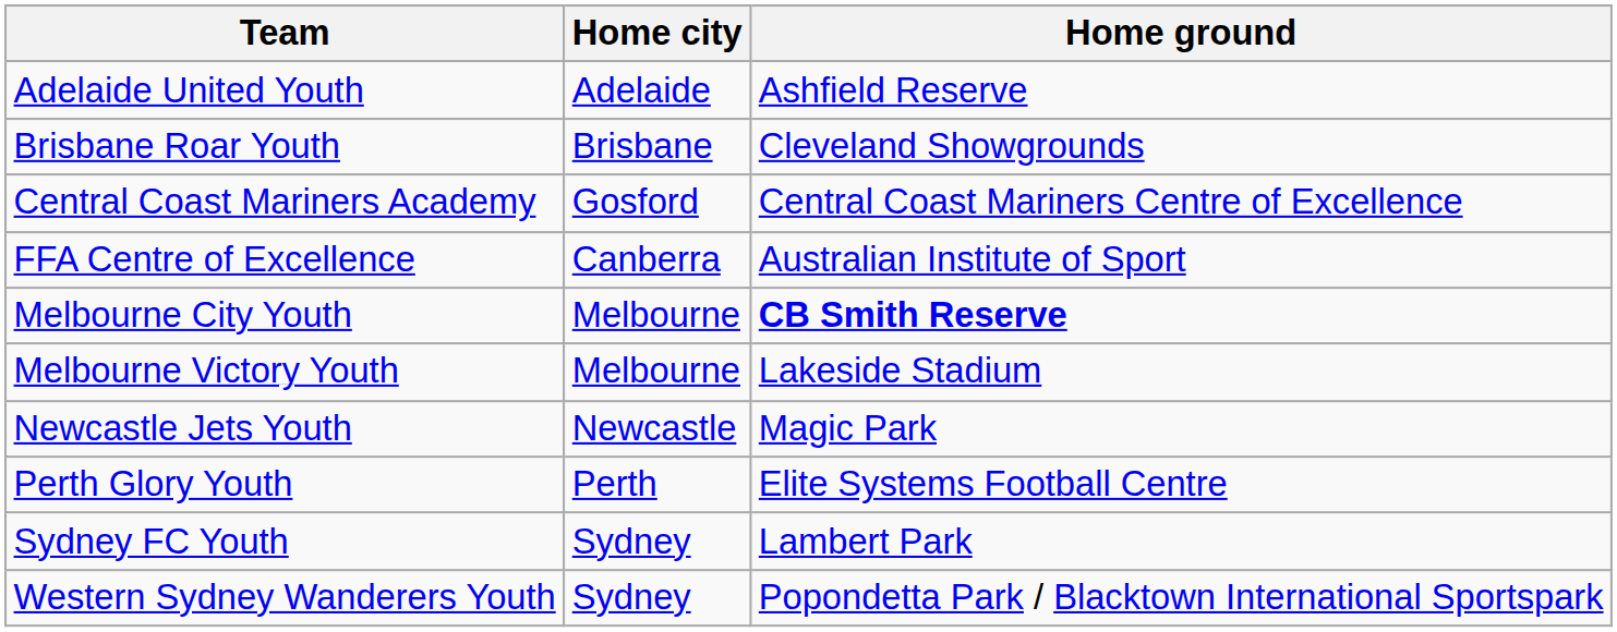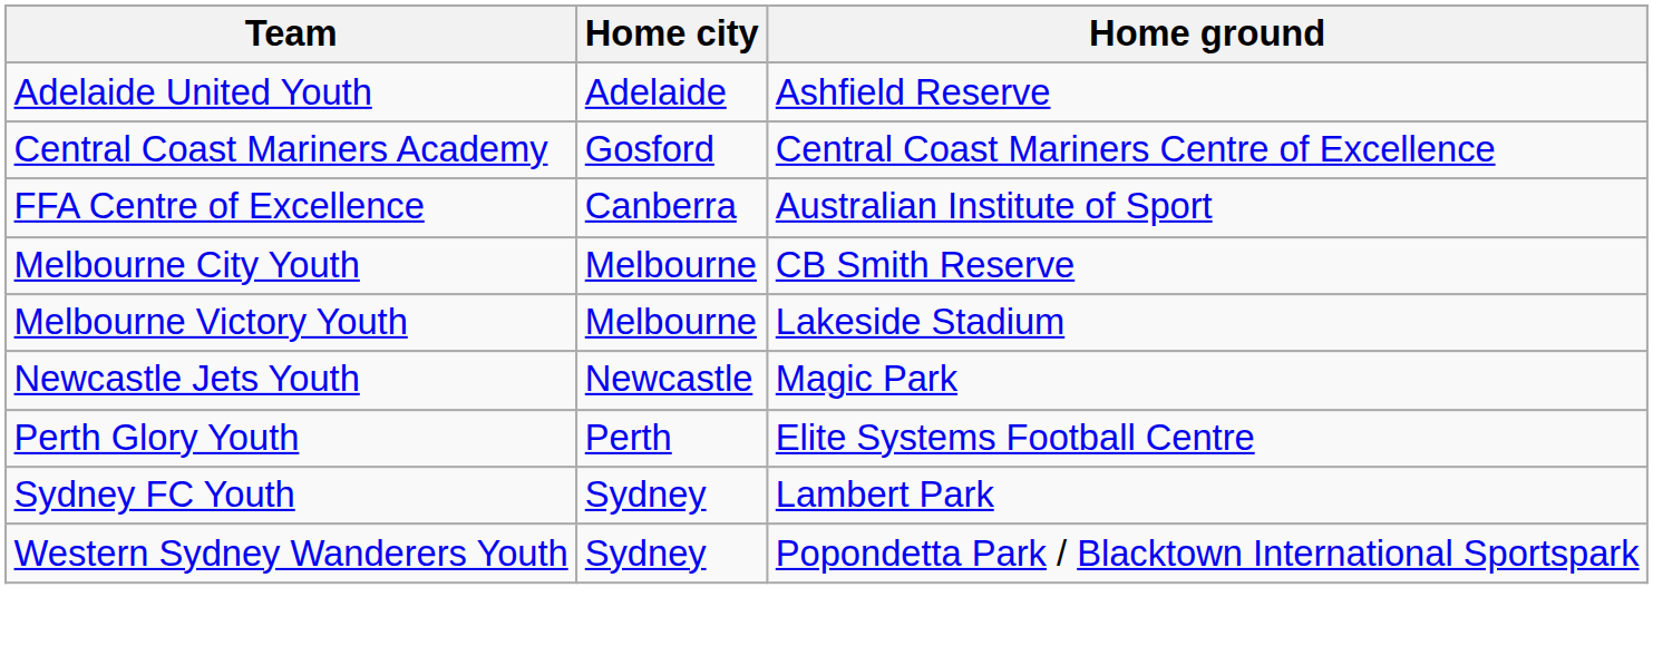- row: Brisbane Roar Youth | Brisbane | Cleveland Showgrounds
Melbourne City Youth | Home ground: bold -> normal
